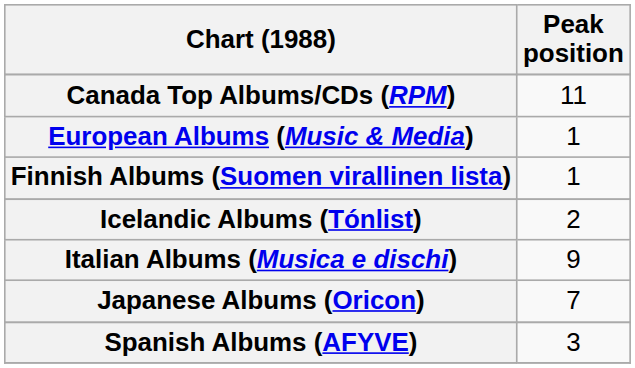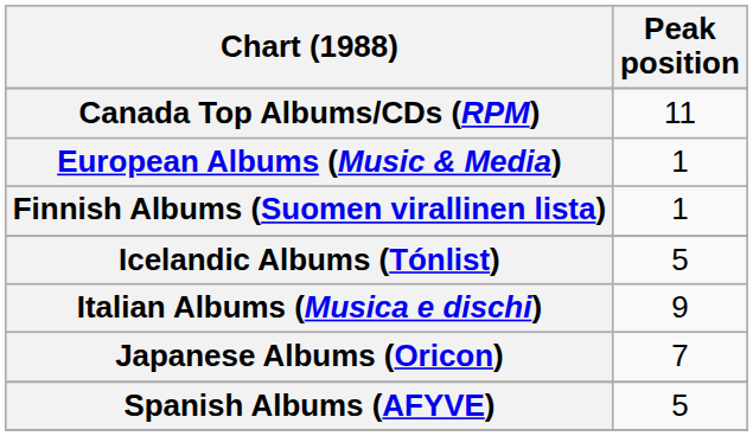Icelandic Albums (Tónlist) | Peak position: 2 -> 5
Spanish Albums (AFYVE) | Peak position: 3 -> 5
